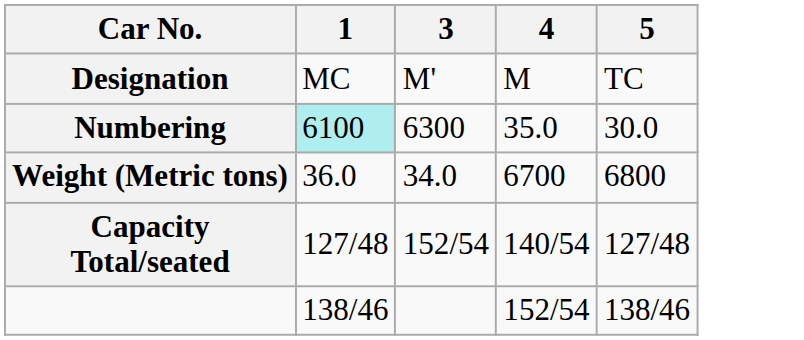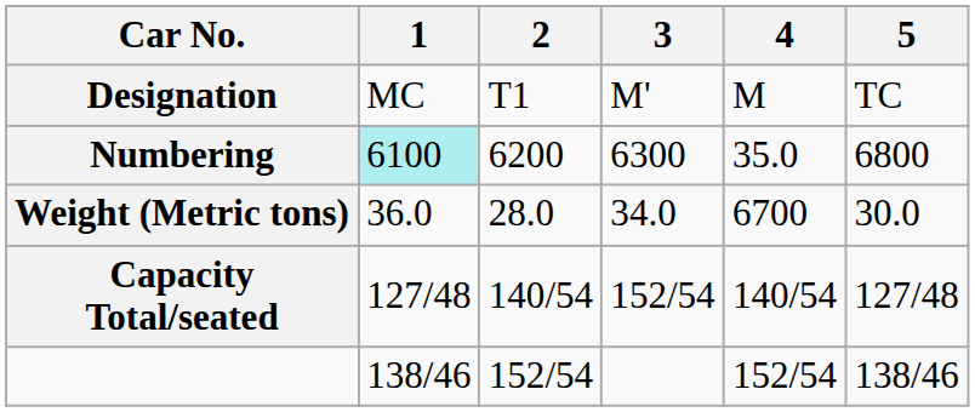+ column: 2 | T1 | 6200 | 28.0 | 140/54 | 152/54
Numbering | 5: 30.0 -> 6800
Weight (Metric tons) | 5: 6800 -> 30.0
